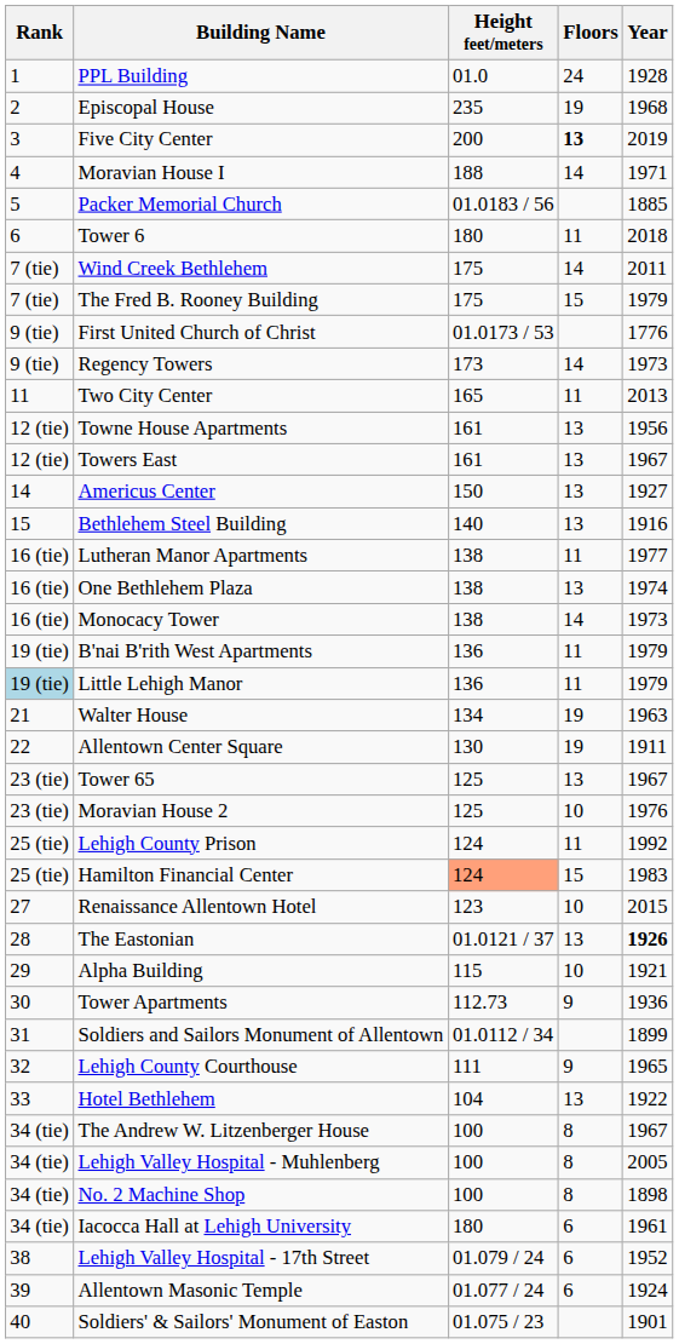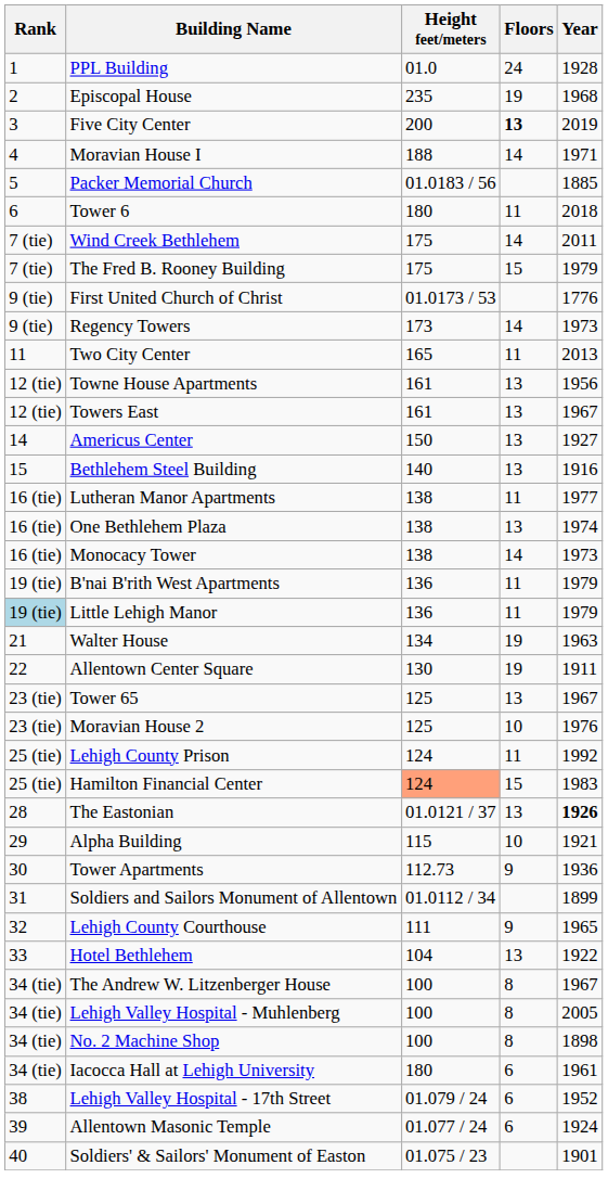- row: 27 | Renaissance Allentown Hotel | 123 | 10 | 2015
